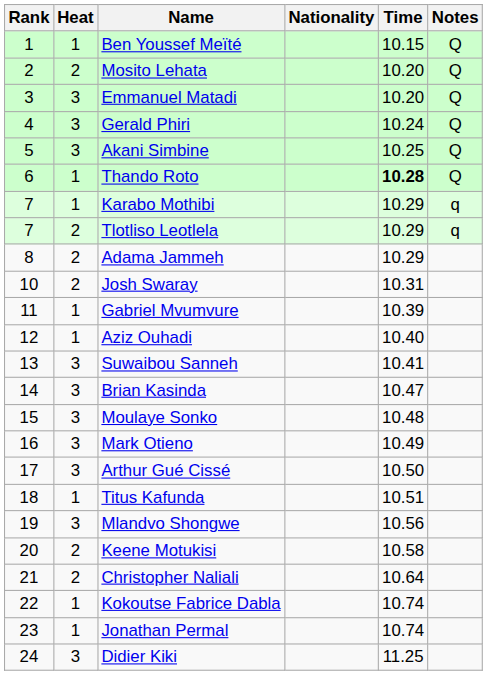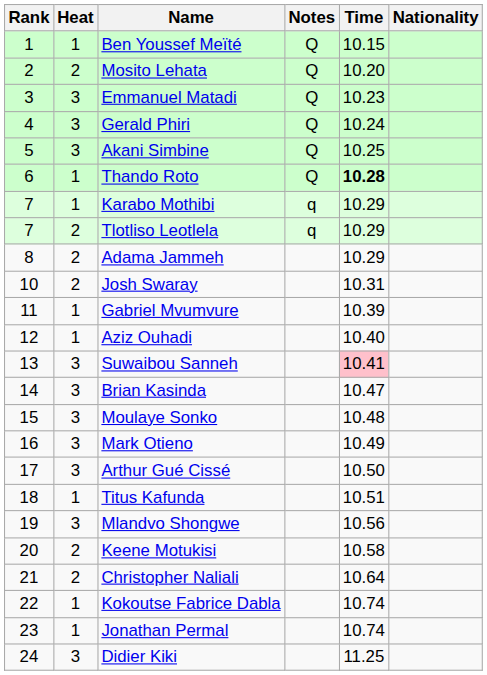columns swapped: Nationality <-> Notes
Emmanuel Matadi | Time: 10.20 -> 10.23
Suwaibou Sanneh | Time: no background -> pink background
